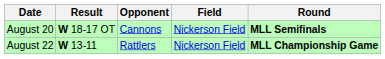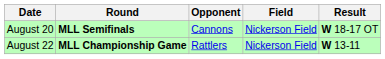columns swapped: Round <-> Result
